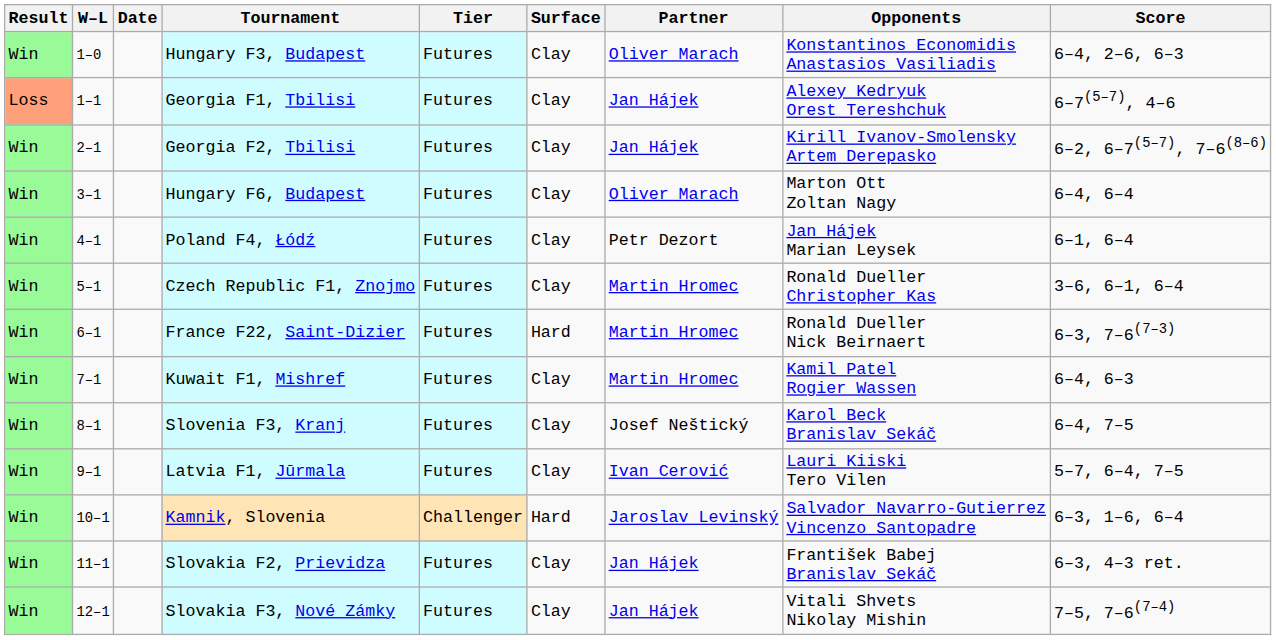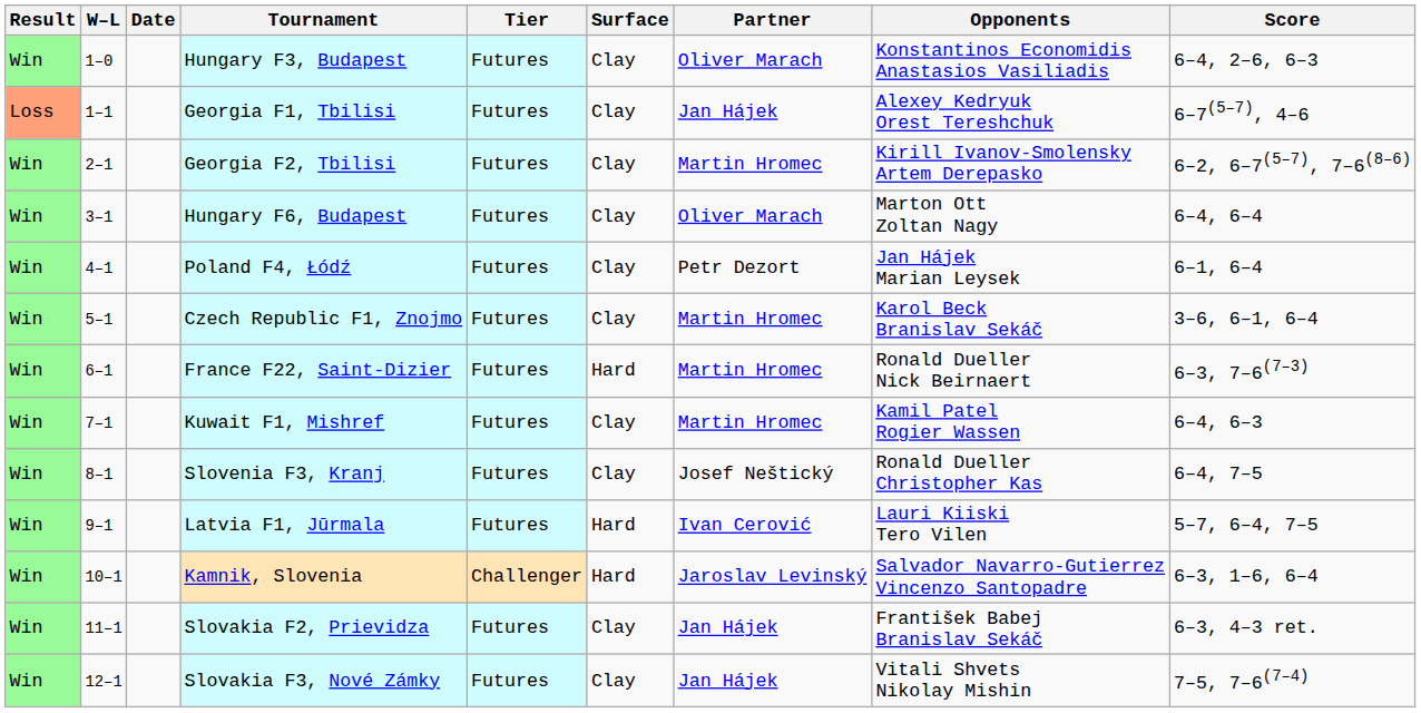Georgia F2, Tbilisi | Partner: Jan Hájek -> Martin Hromec
Czech Republic F1, Znojmo | Opponents: Ronald Dueller Christopher Kas -> Karol Beck Branislav Sekáč
Slovenia F3, Kranj | Opponents: Karol Beck Branislav Sekáč -> Ronald Dueller Christopher Kas
Latvia F1, Jūrmala | Surface: Clay -> Hard
